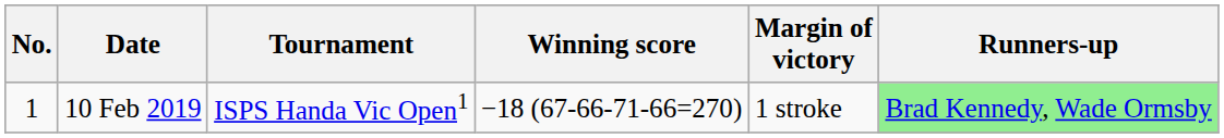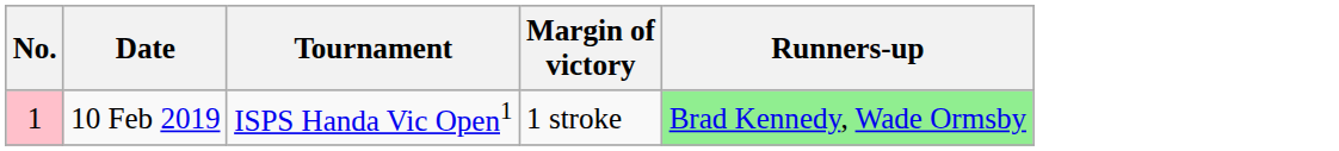- column: Winning score | −18 (67-66-71-66=270)
10 Feb 2019 | No.: no background -> pink background
